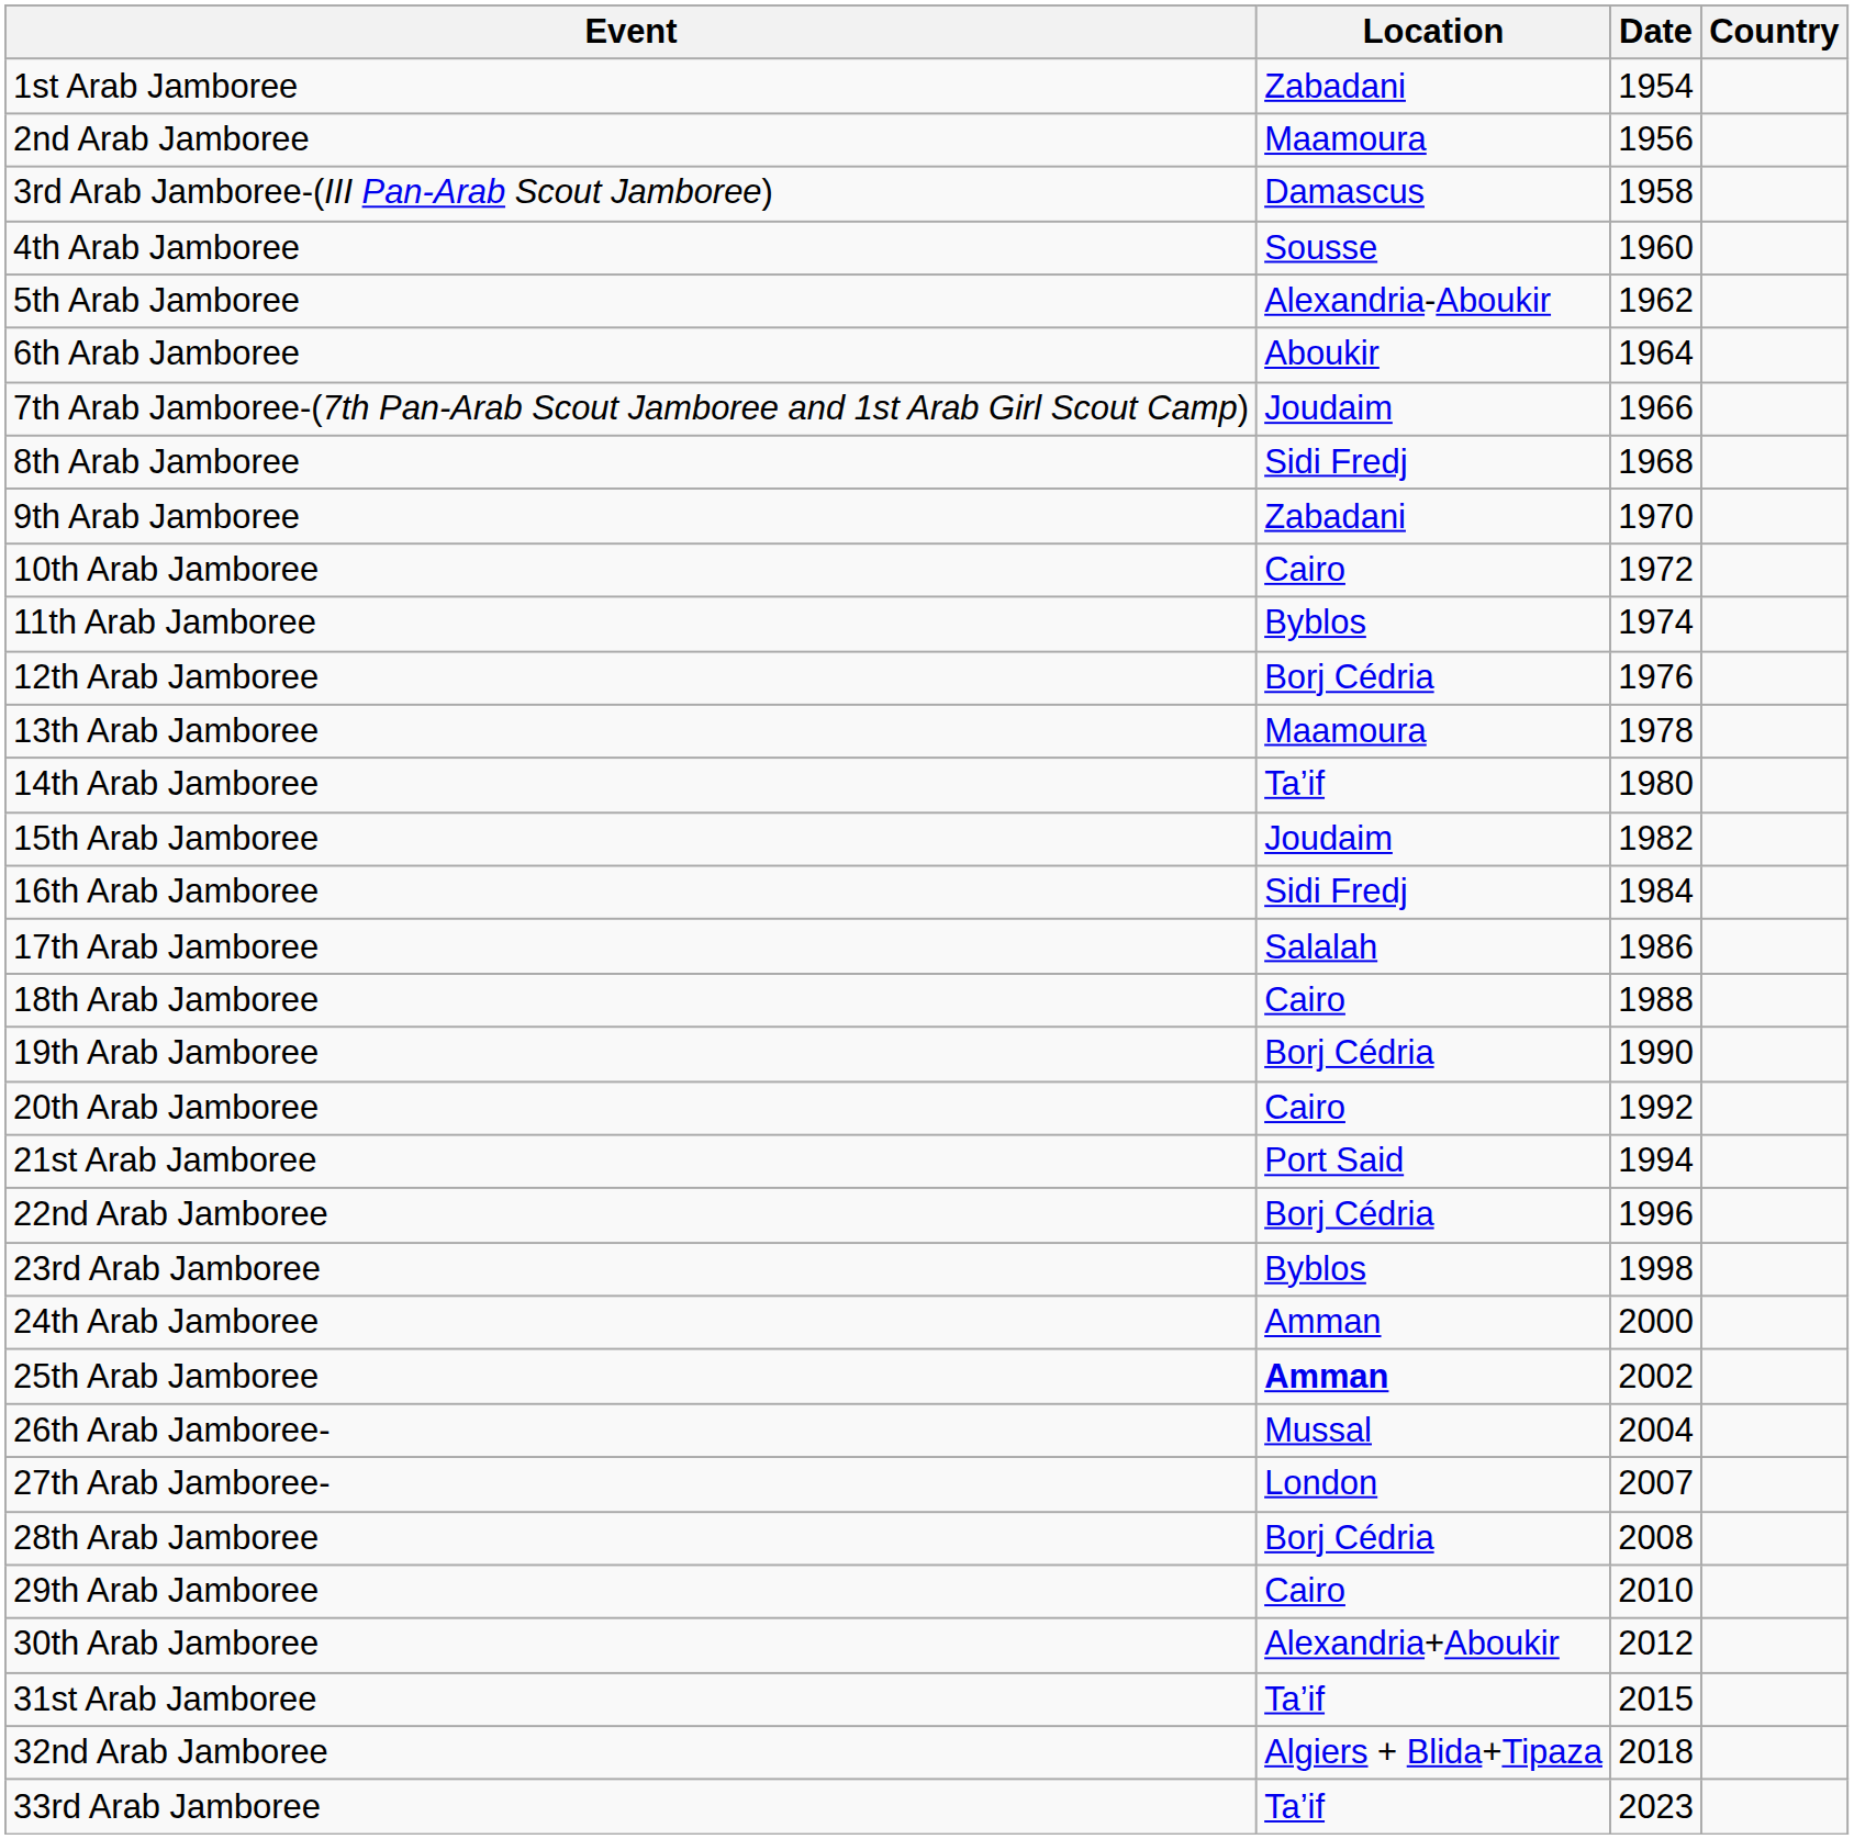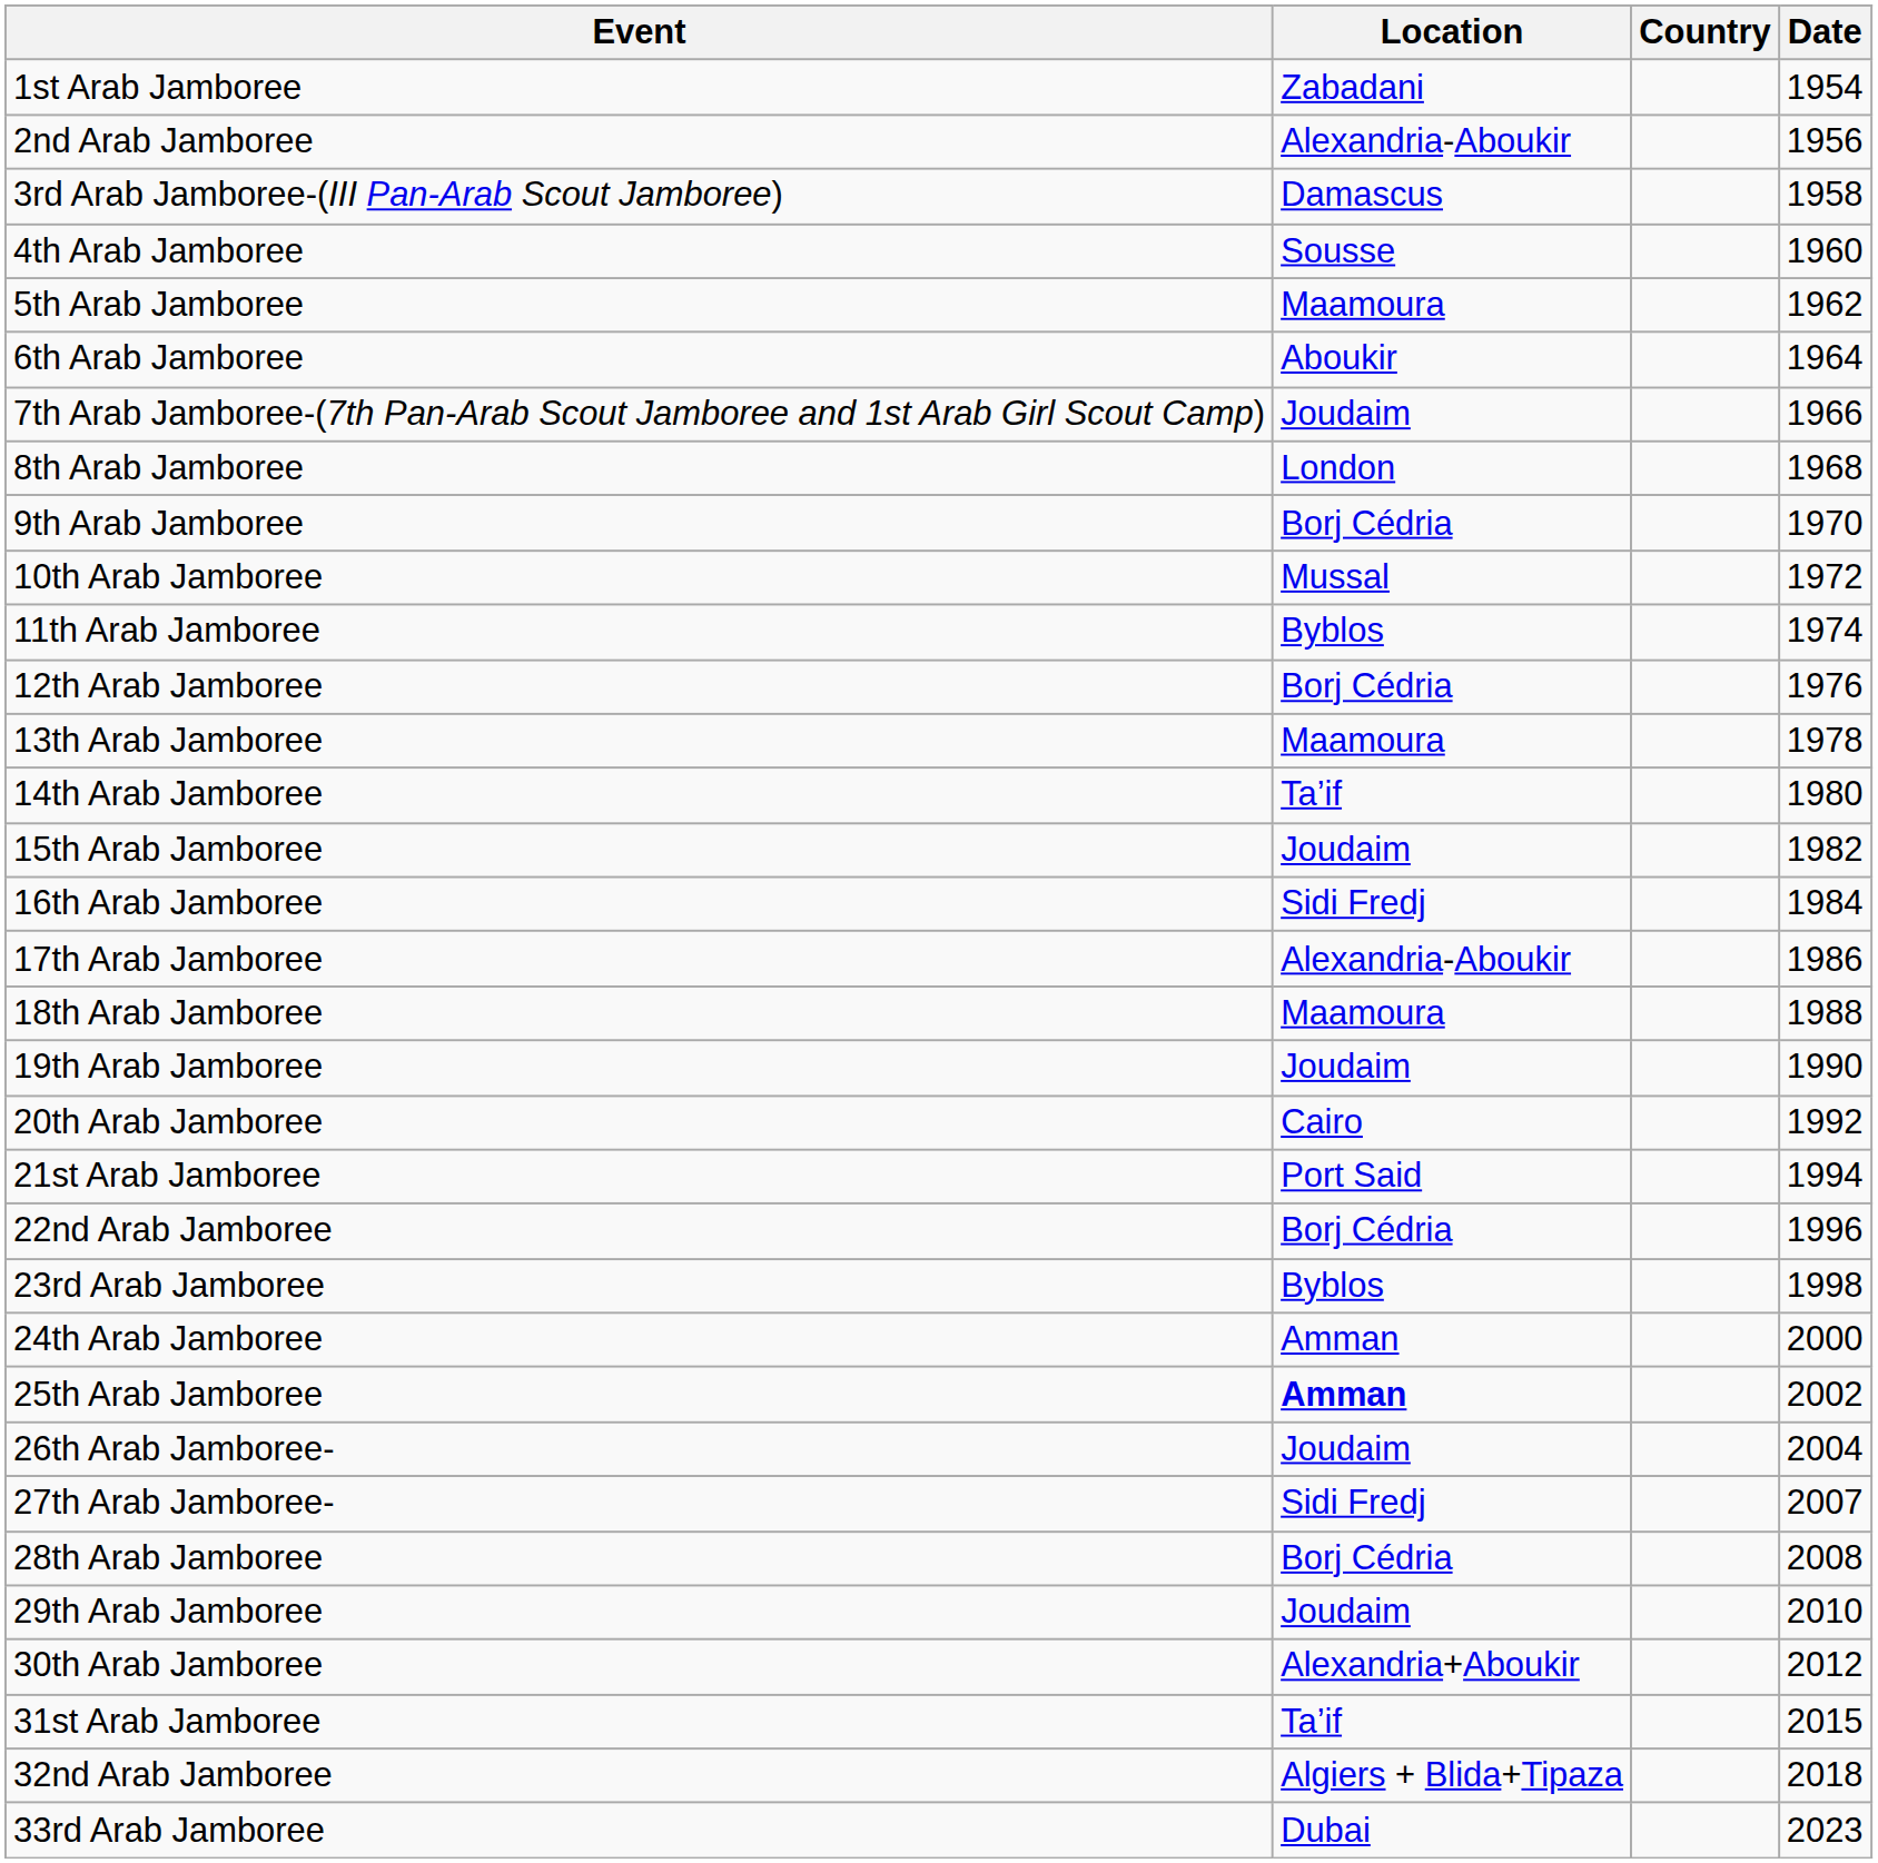columns swapped: Country <-> Date
2nd Arab Jamboree | Location: Maamoura -> Alexandria-Aboukir
5th Arab Jamboree | Location: Alexandria-Aboukir -> Maamoura
8th Arab Jamboree | Location: Sidi Fredj -> London
9th Arab Jamboree | Location: Zabadani -> Borj Cédria
10th Arab Jamboree | Location: Cairo -> Mussal
17th Arab Jamboree | Location: Salalah -> Alexandria-Aboukir
18th Arab Jamboree | Location: Cairo -> Maamoura
19th Arab Jamboree | Location: Borj Cédria -> Joudaim
26th Arab Jamboree- | Location: Mussal -> Joudaim
27th Arab Jamboree- | Location: London -> Sidi Fredj
29th Arab Jamboree | Location: Cairo -> Joudaim
33rd Arab Jamboree | Location: Ta’if -> Dubai
